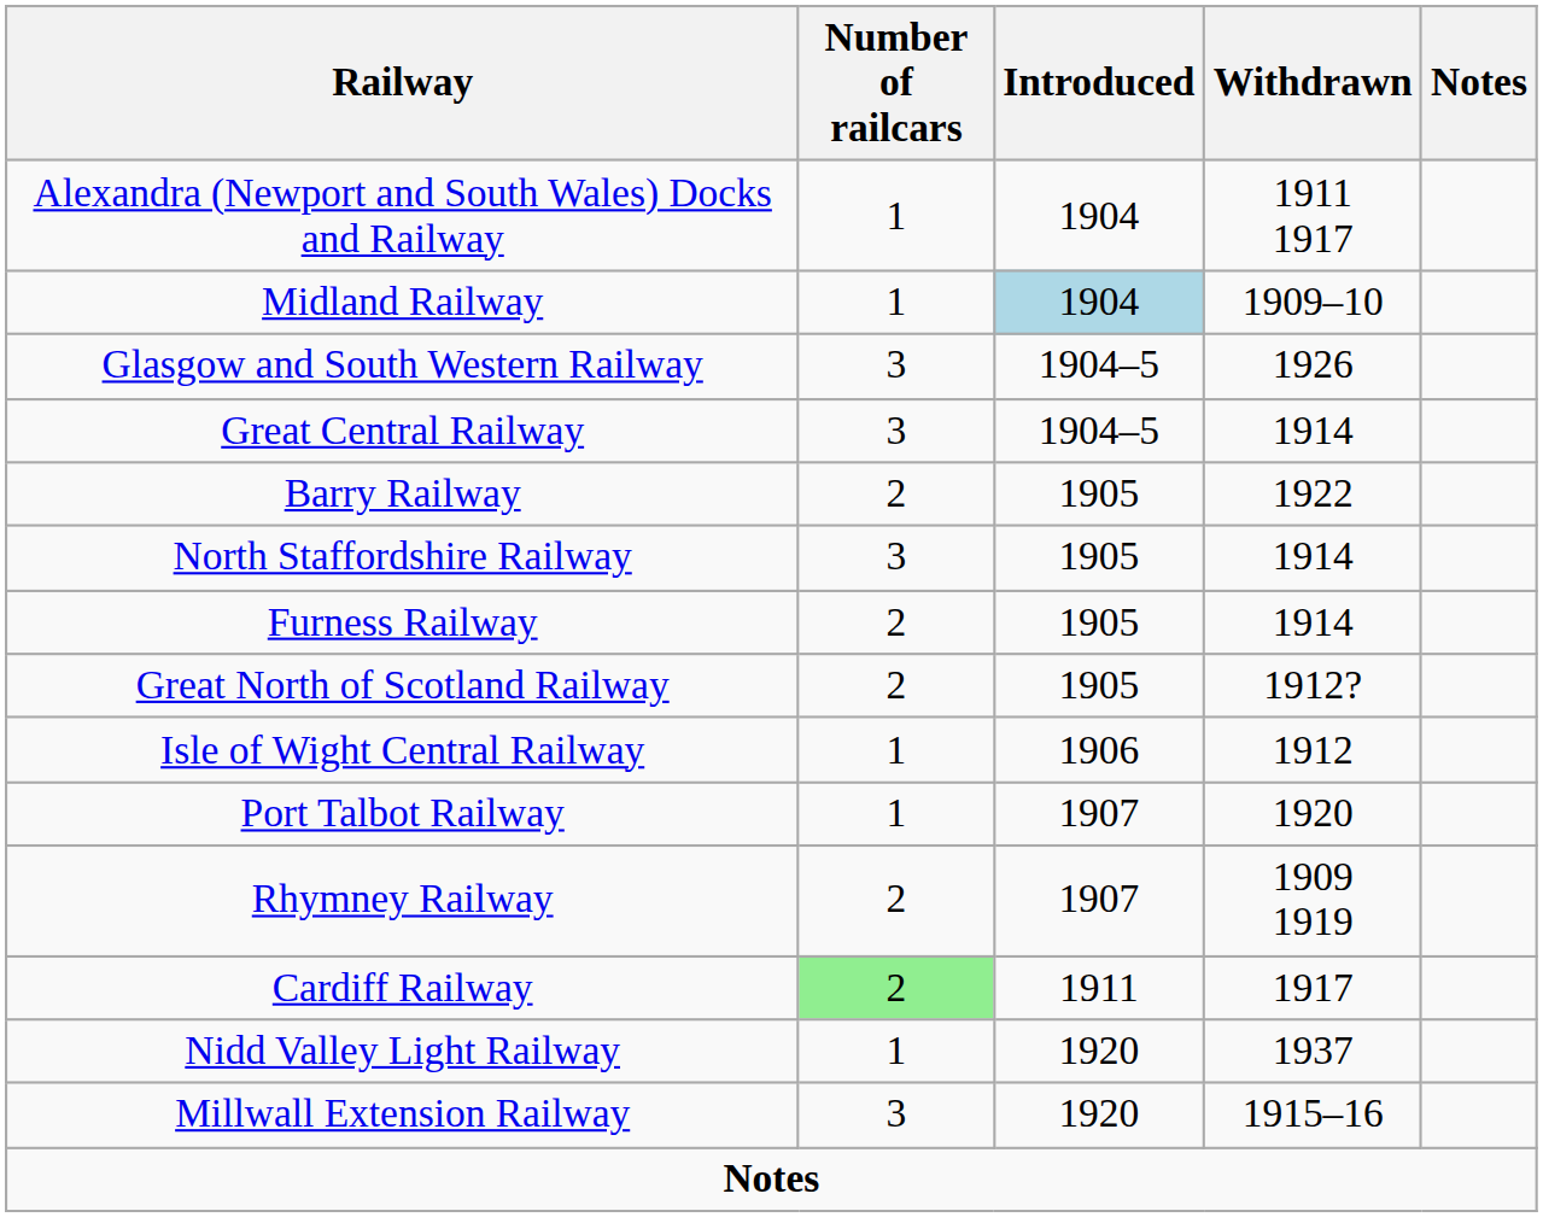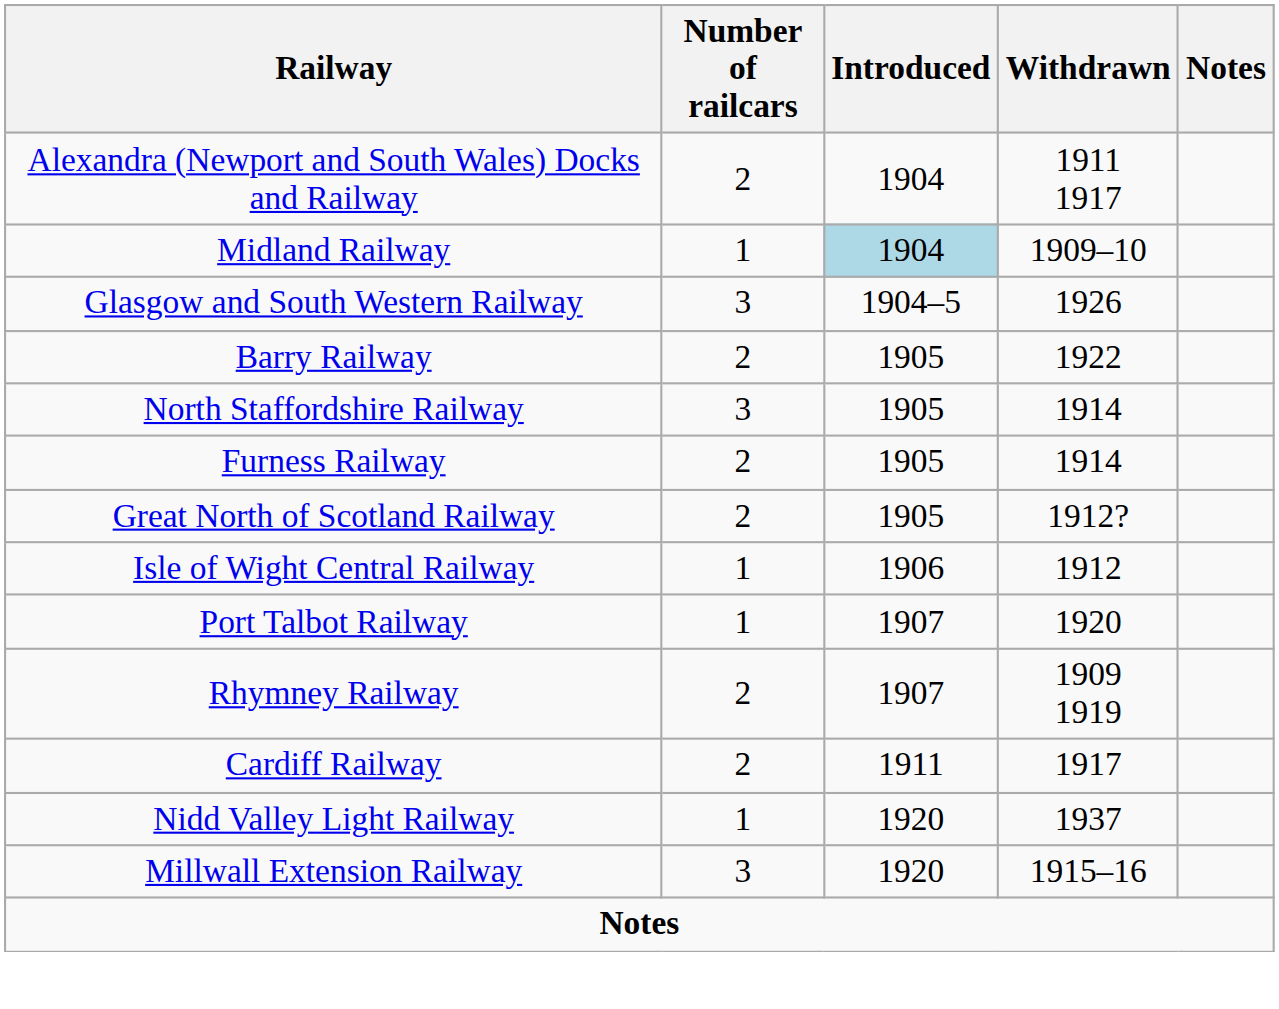Alexandra (Newport and South Wales) Docks and Railway | Number of railcars: 1 -> 2
- row: Great Central Railway | 3 | 1904–5 | 1914
Cardiff Railway | Number of railcars: lightgreen background -> no background
